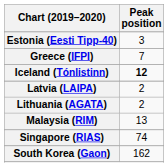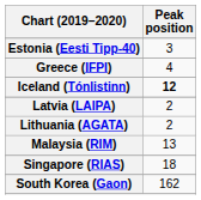Greece (IFPI) | Peak position: 7 -> 4
Singapore (RIAS) | Peak position: 74 -> 18
